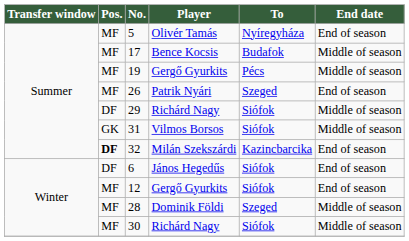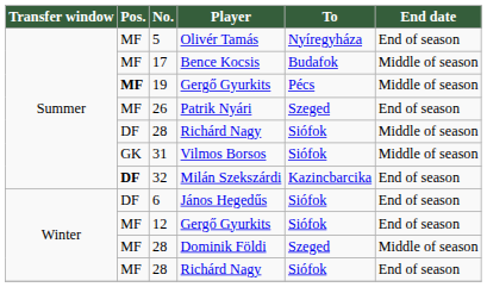Summer / Gergő Gyurkits | Pos.: normal -> bold
Summer / Richárd Nagy | No.: 29 -> 28
Winter / Richárd Nagy | No.: 30 -> 28
Winter / Richárd Nagy | End date: Middle of season -> End of season
